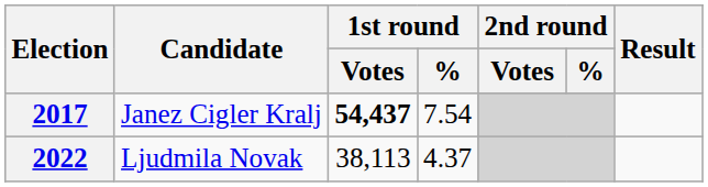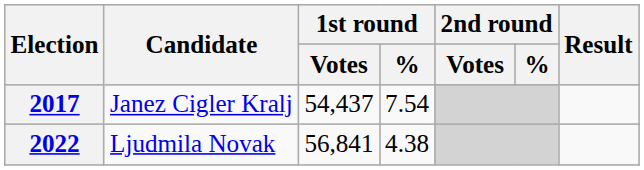2017 | 1st round / Votes: bold -> normal
2022 | 1st round / Votes: 38,113 -> 56,841
2022 | 1st round / %: 4.37 -> 4.38
